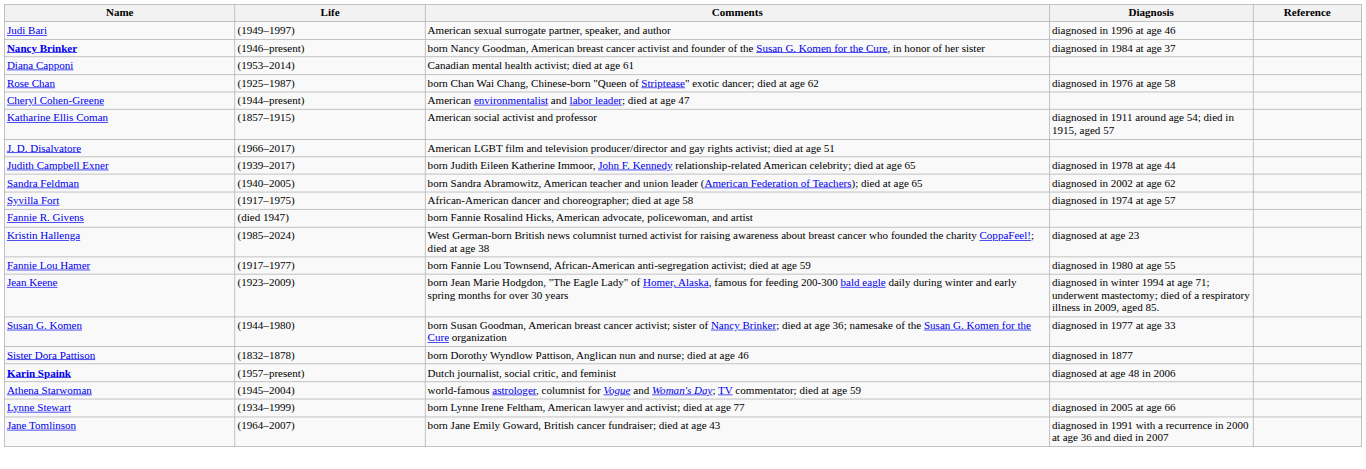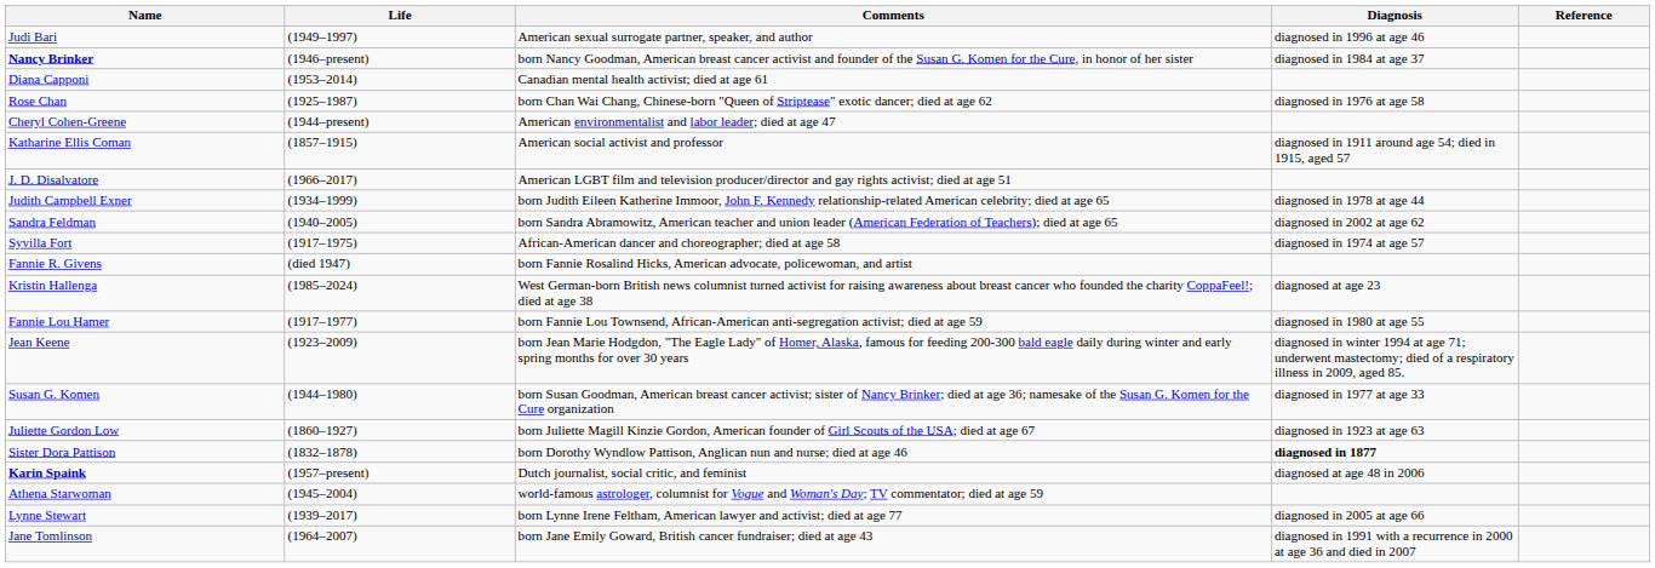Judith Campbell Exner | Life: (1939–2017) -> (1934–1999)
+ row: Juliette Gordon Low | (1860–1927) | born Juliette Magill Kinzie Gordon, American founder of Girl Scouts of the USA; died at age 67 | diagnosed in 1923 at age 63
Sister Dora Pattison | Diagnosis: normal -> bold
Lynne Stewart | Life: (1934–1999) -> (1939–2017)
